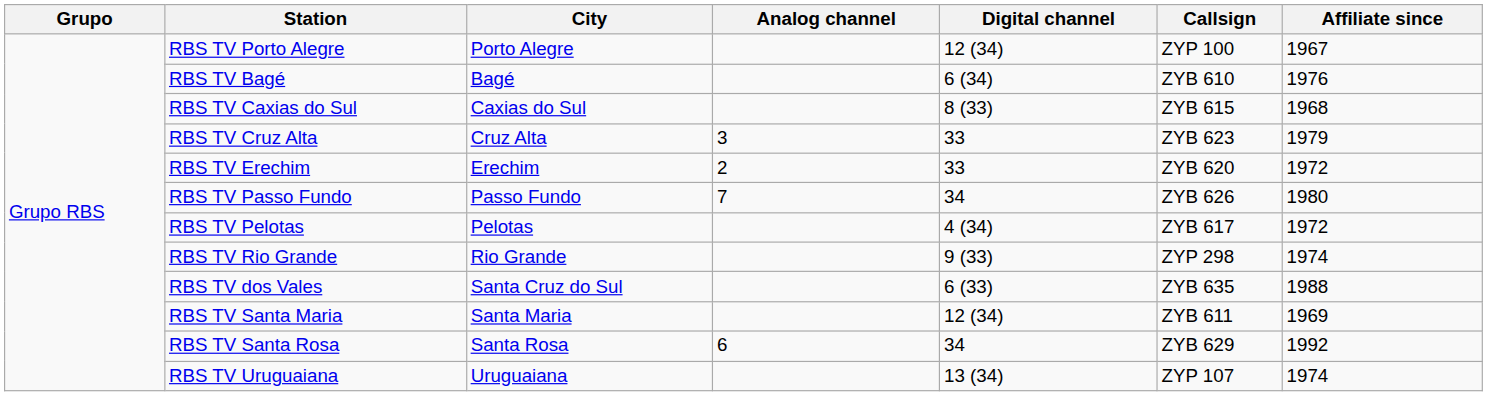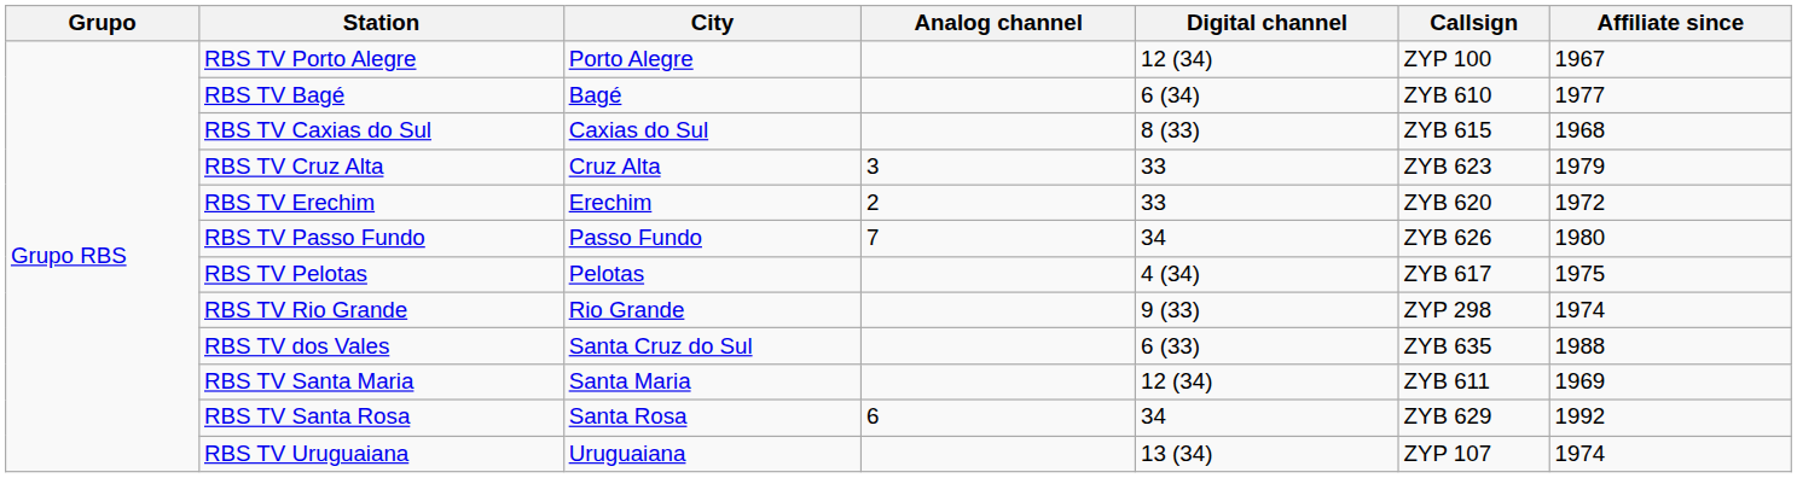RBS TV Bagé | Affiliate since: 1976 -> 1977
RBS TV Pelotas | Affiliate since: 1972 -> 1975
